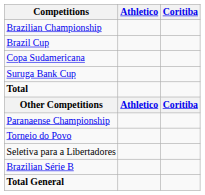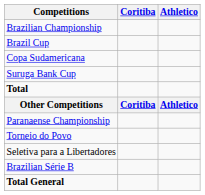columns swapped: Athletico <-> Coritiba
